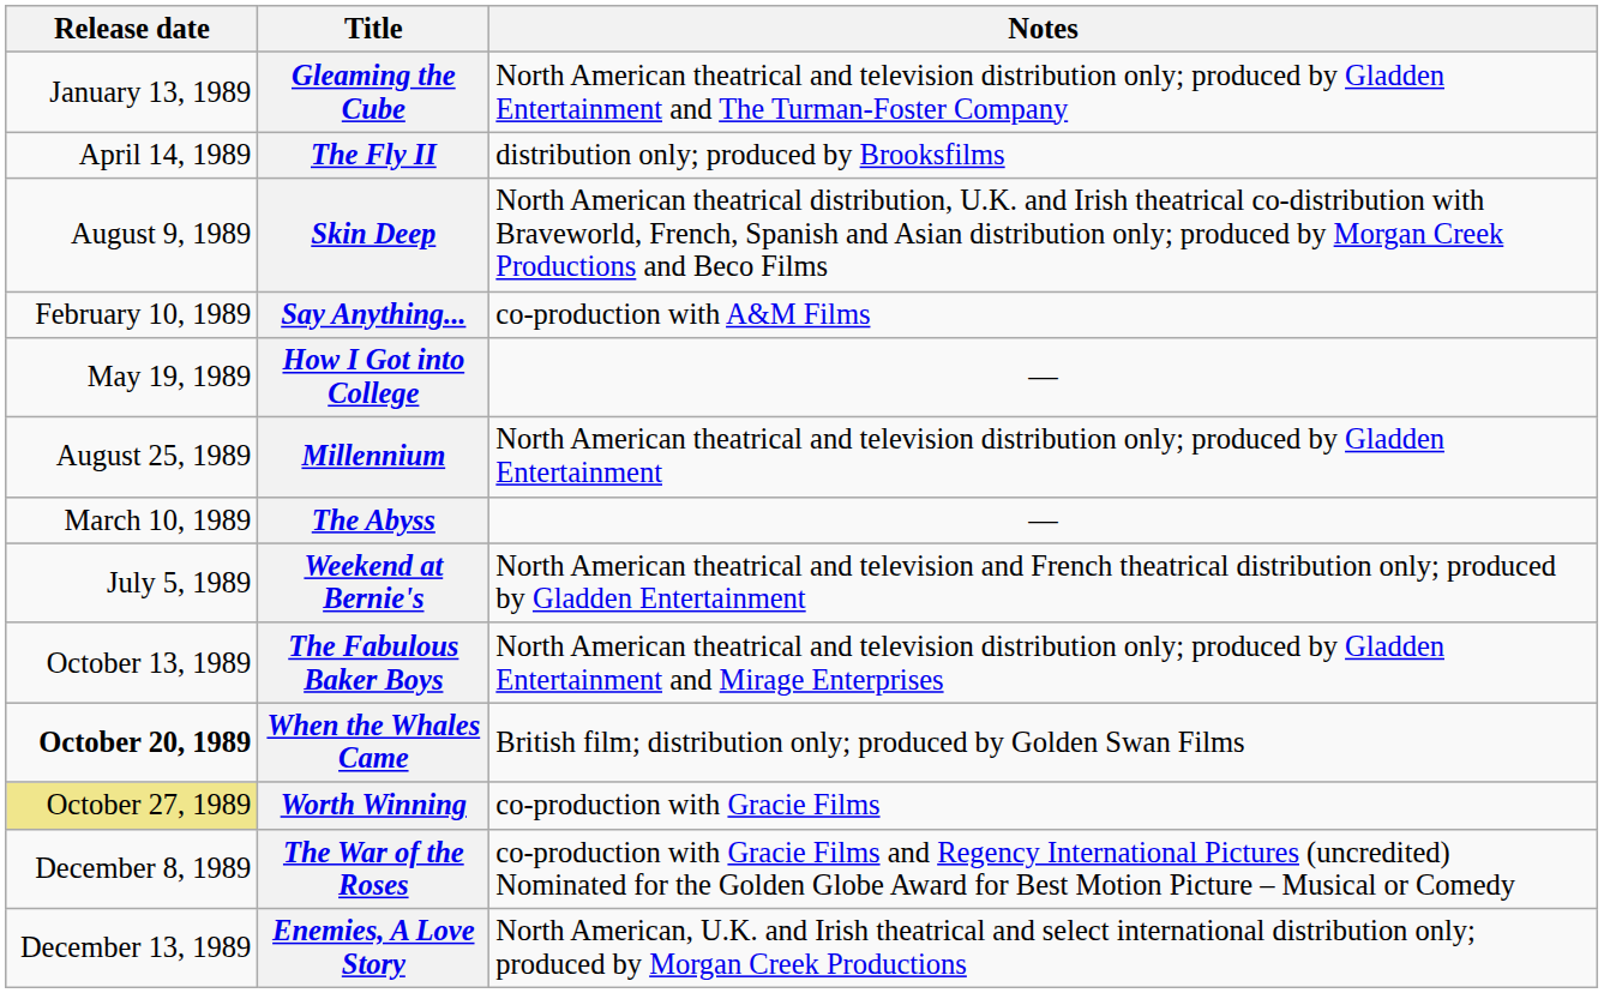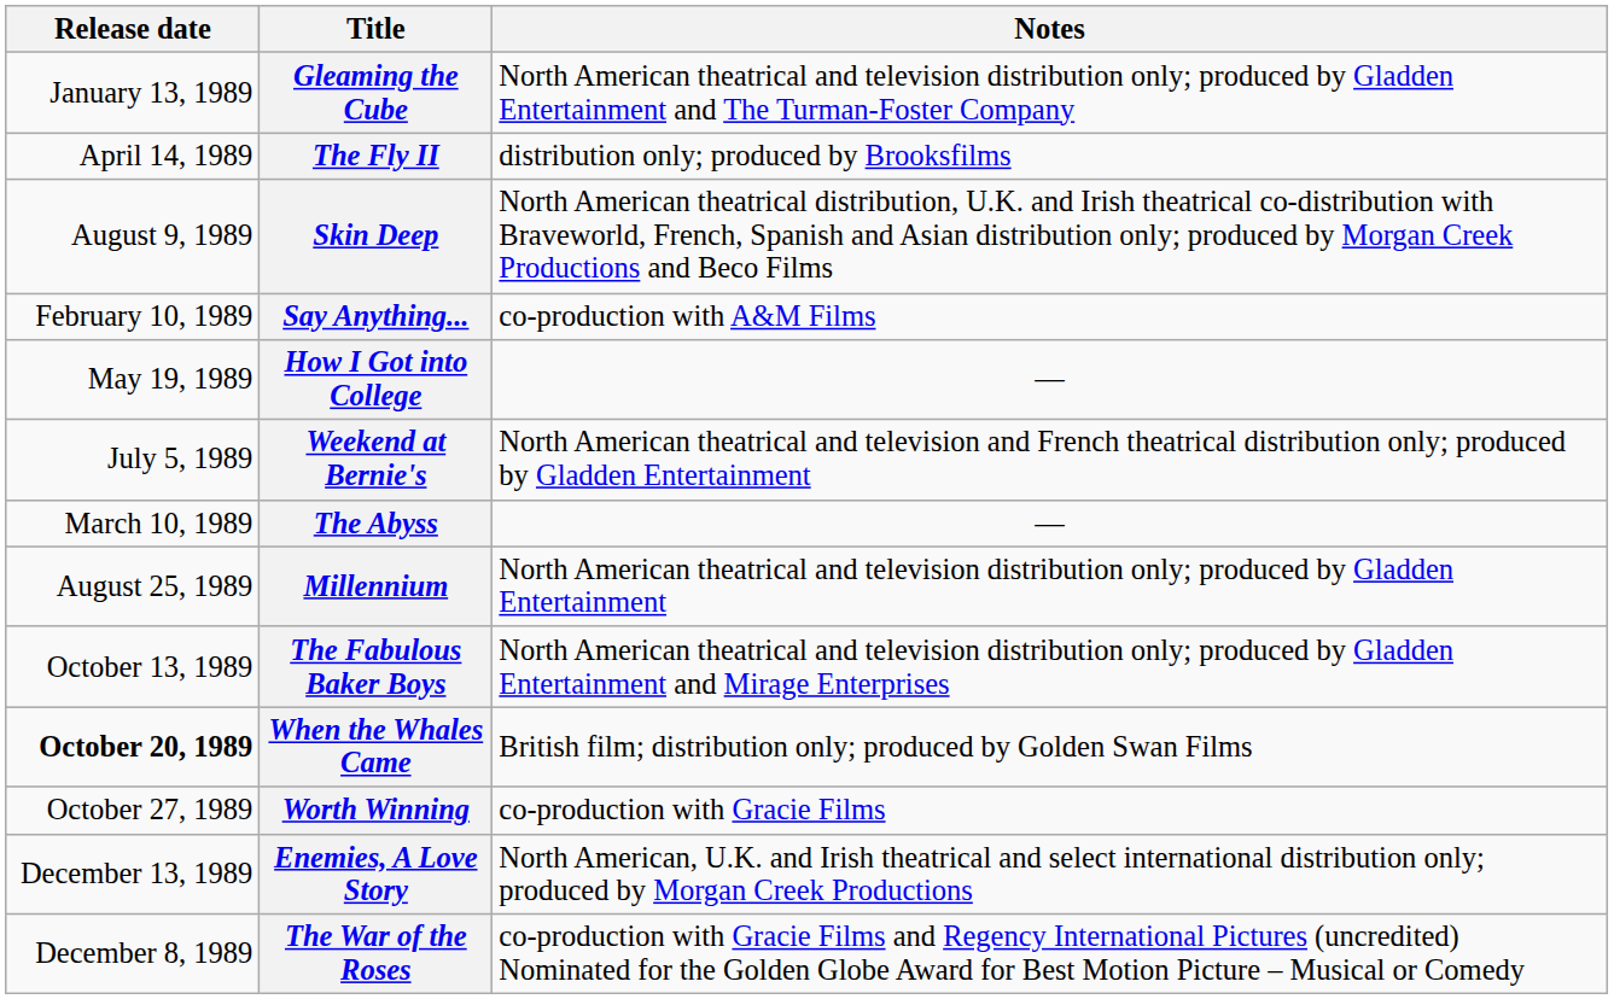rows swapped: Weekend at Bernie's <-> Millennium
Worth Winning | Release date: khaki background -> no background
rows swapped: The War of the Roses <-> Enemies, A Love Story
